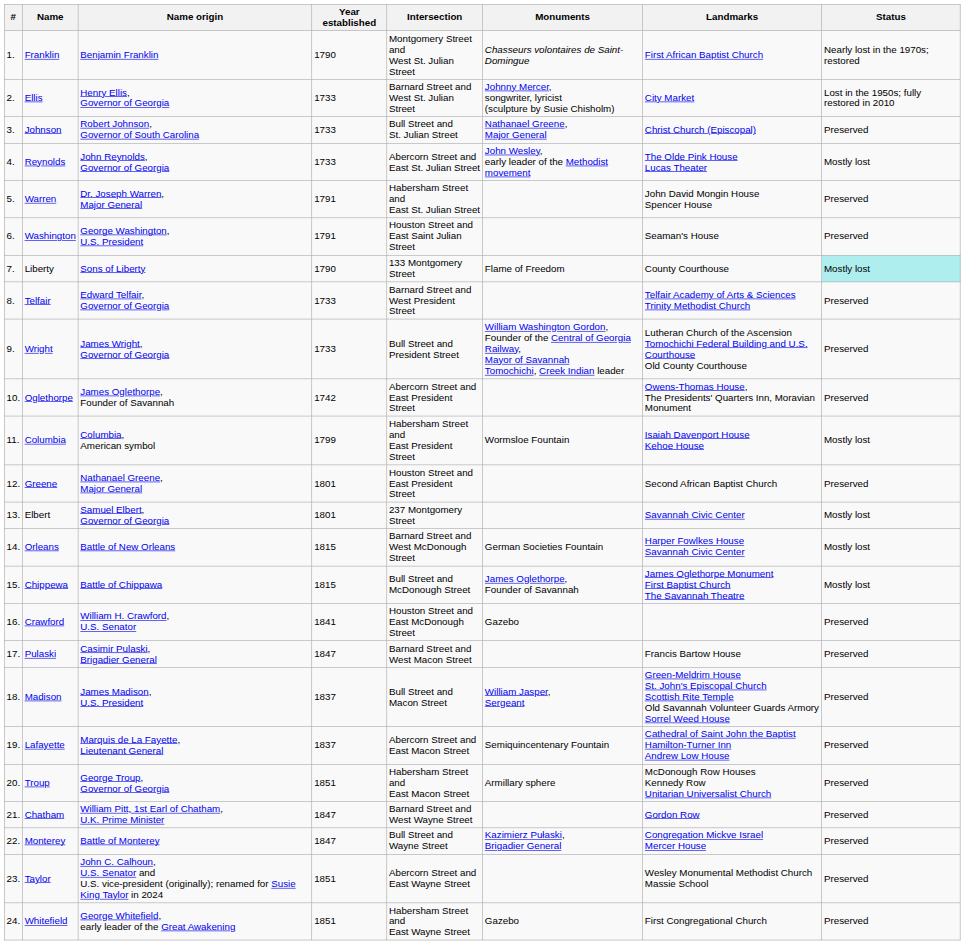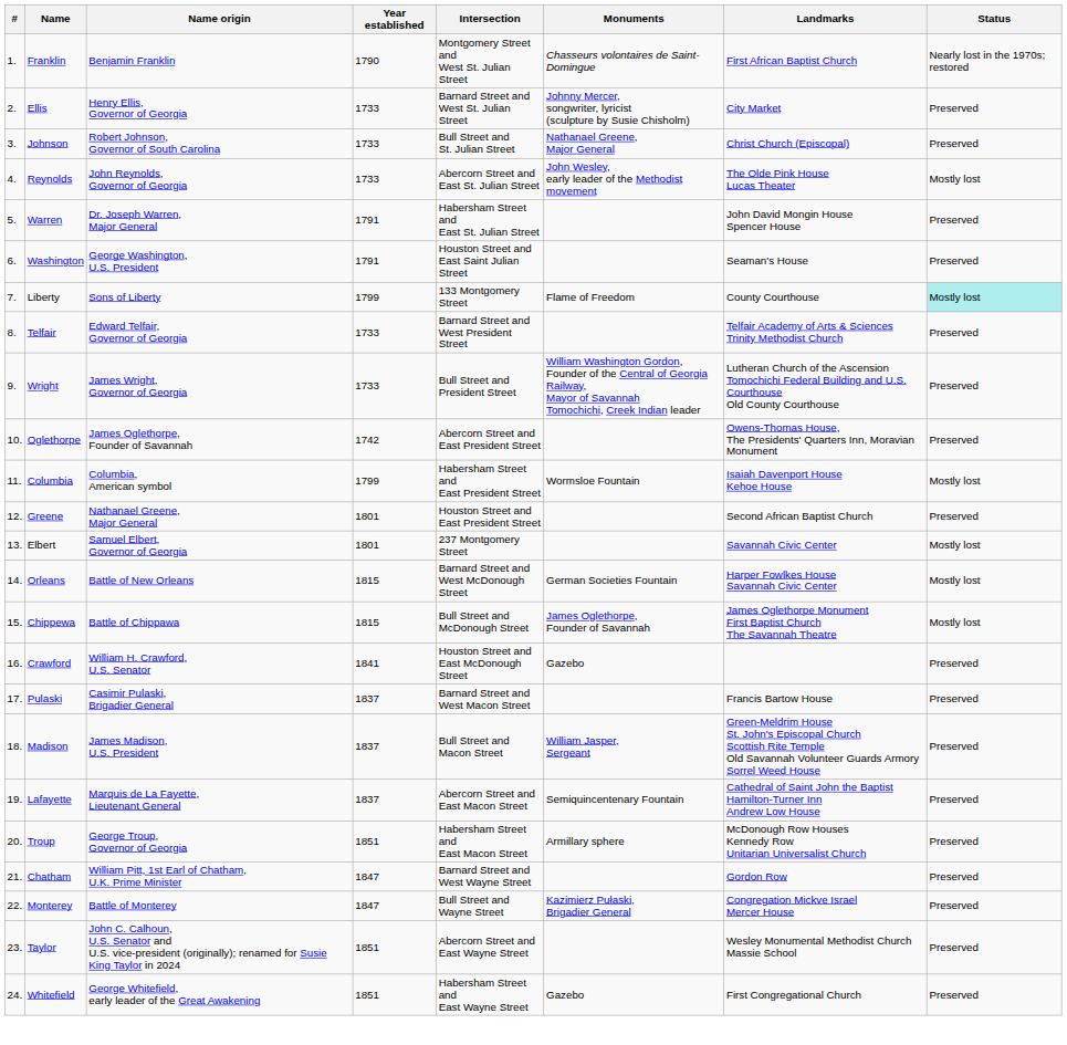Ellis | Status: Lost in the 1950s; fully restored in 2010 -> Preserved
Liberty | Year established: 1790 -> 1799
Pulaski | Year established: 1847 -> 1837
